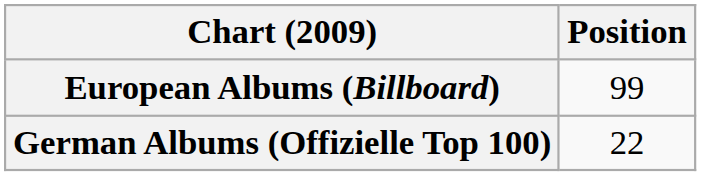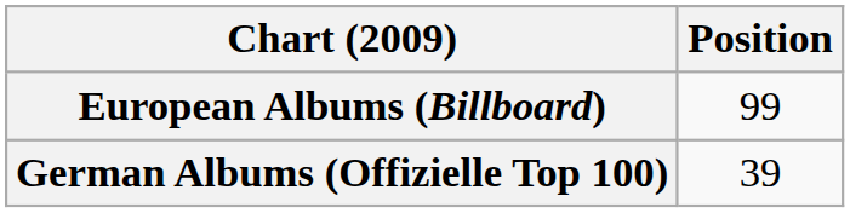German Albums (Offizielle Top 100) | Position: 22 -> 39
